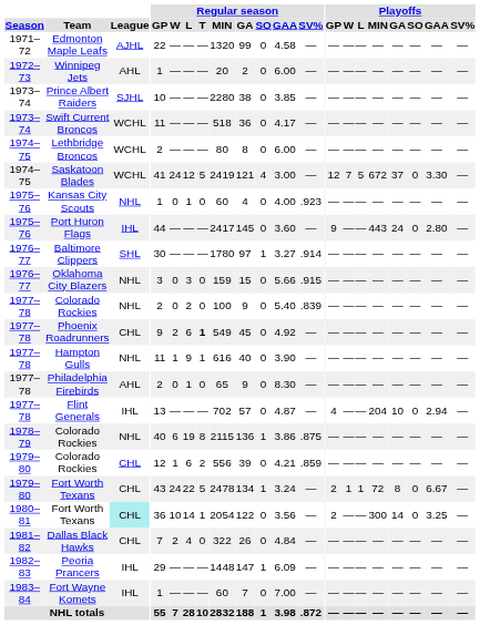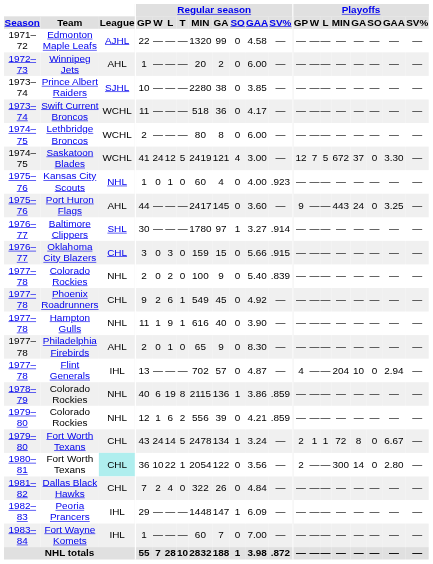Port Huron Flags | League: IHL -> AHL
Port Huron Flags | Playoffs / GAA: 2.80 -> 3.25
Oklahoma City Blazers | League: NHL -> CHL
Phoenix Roadrunners | Regular season / T: bold -> normal
1978–79 / Colorado Rockies | Regular season / SV%: .875 -> .859
1979–80 / Colorado Rockies | League: CHL -> NHL
1979–80 / Fort Worth Texans | Regular season / L: 22 -> 14
1980–81 / Fort Worth Texans | Regular season / L: 14 -> 22
1980–81 / Fort Worth Texans | Playoffs / GAA: 3.25 -> 2.80
